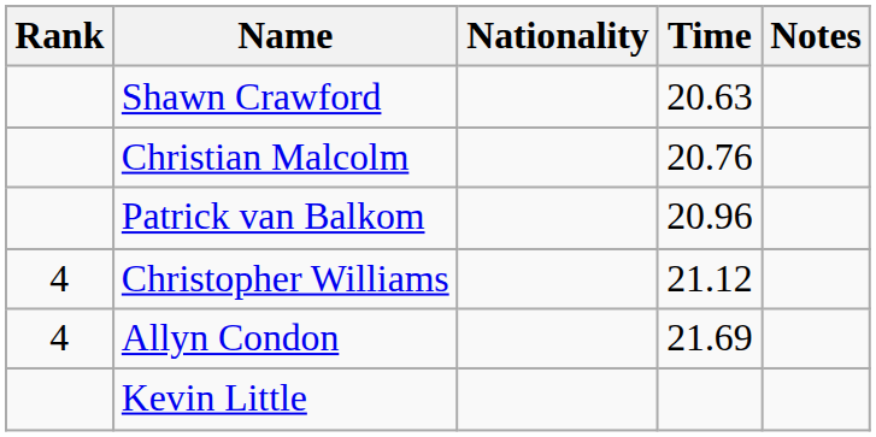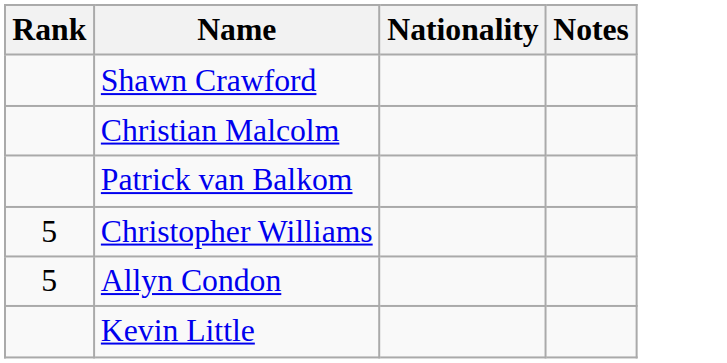- column: Time | 20.63 | 20.76 | 20.96 | 21.12 | 21.69
Christopher Williams | Rank: 4 -> 5
Allyn Condon | Rank: 4 -> 5
